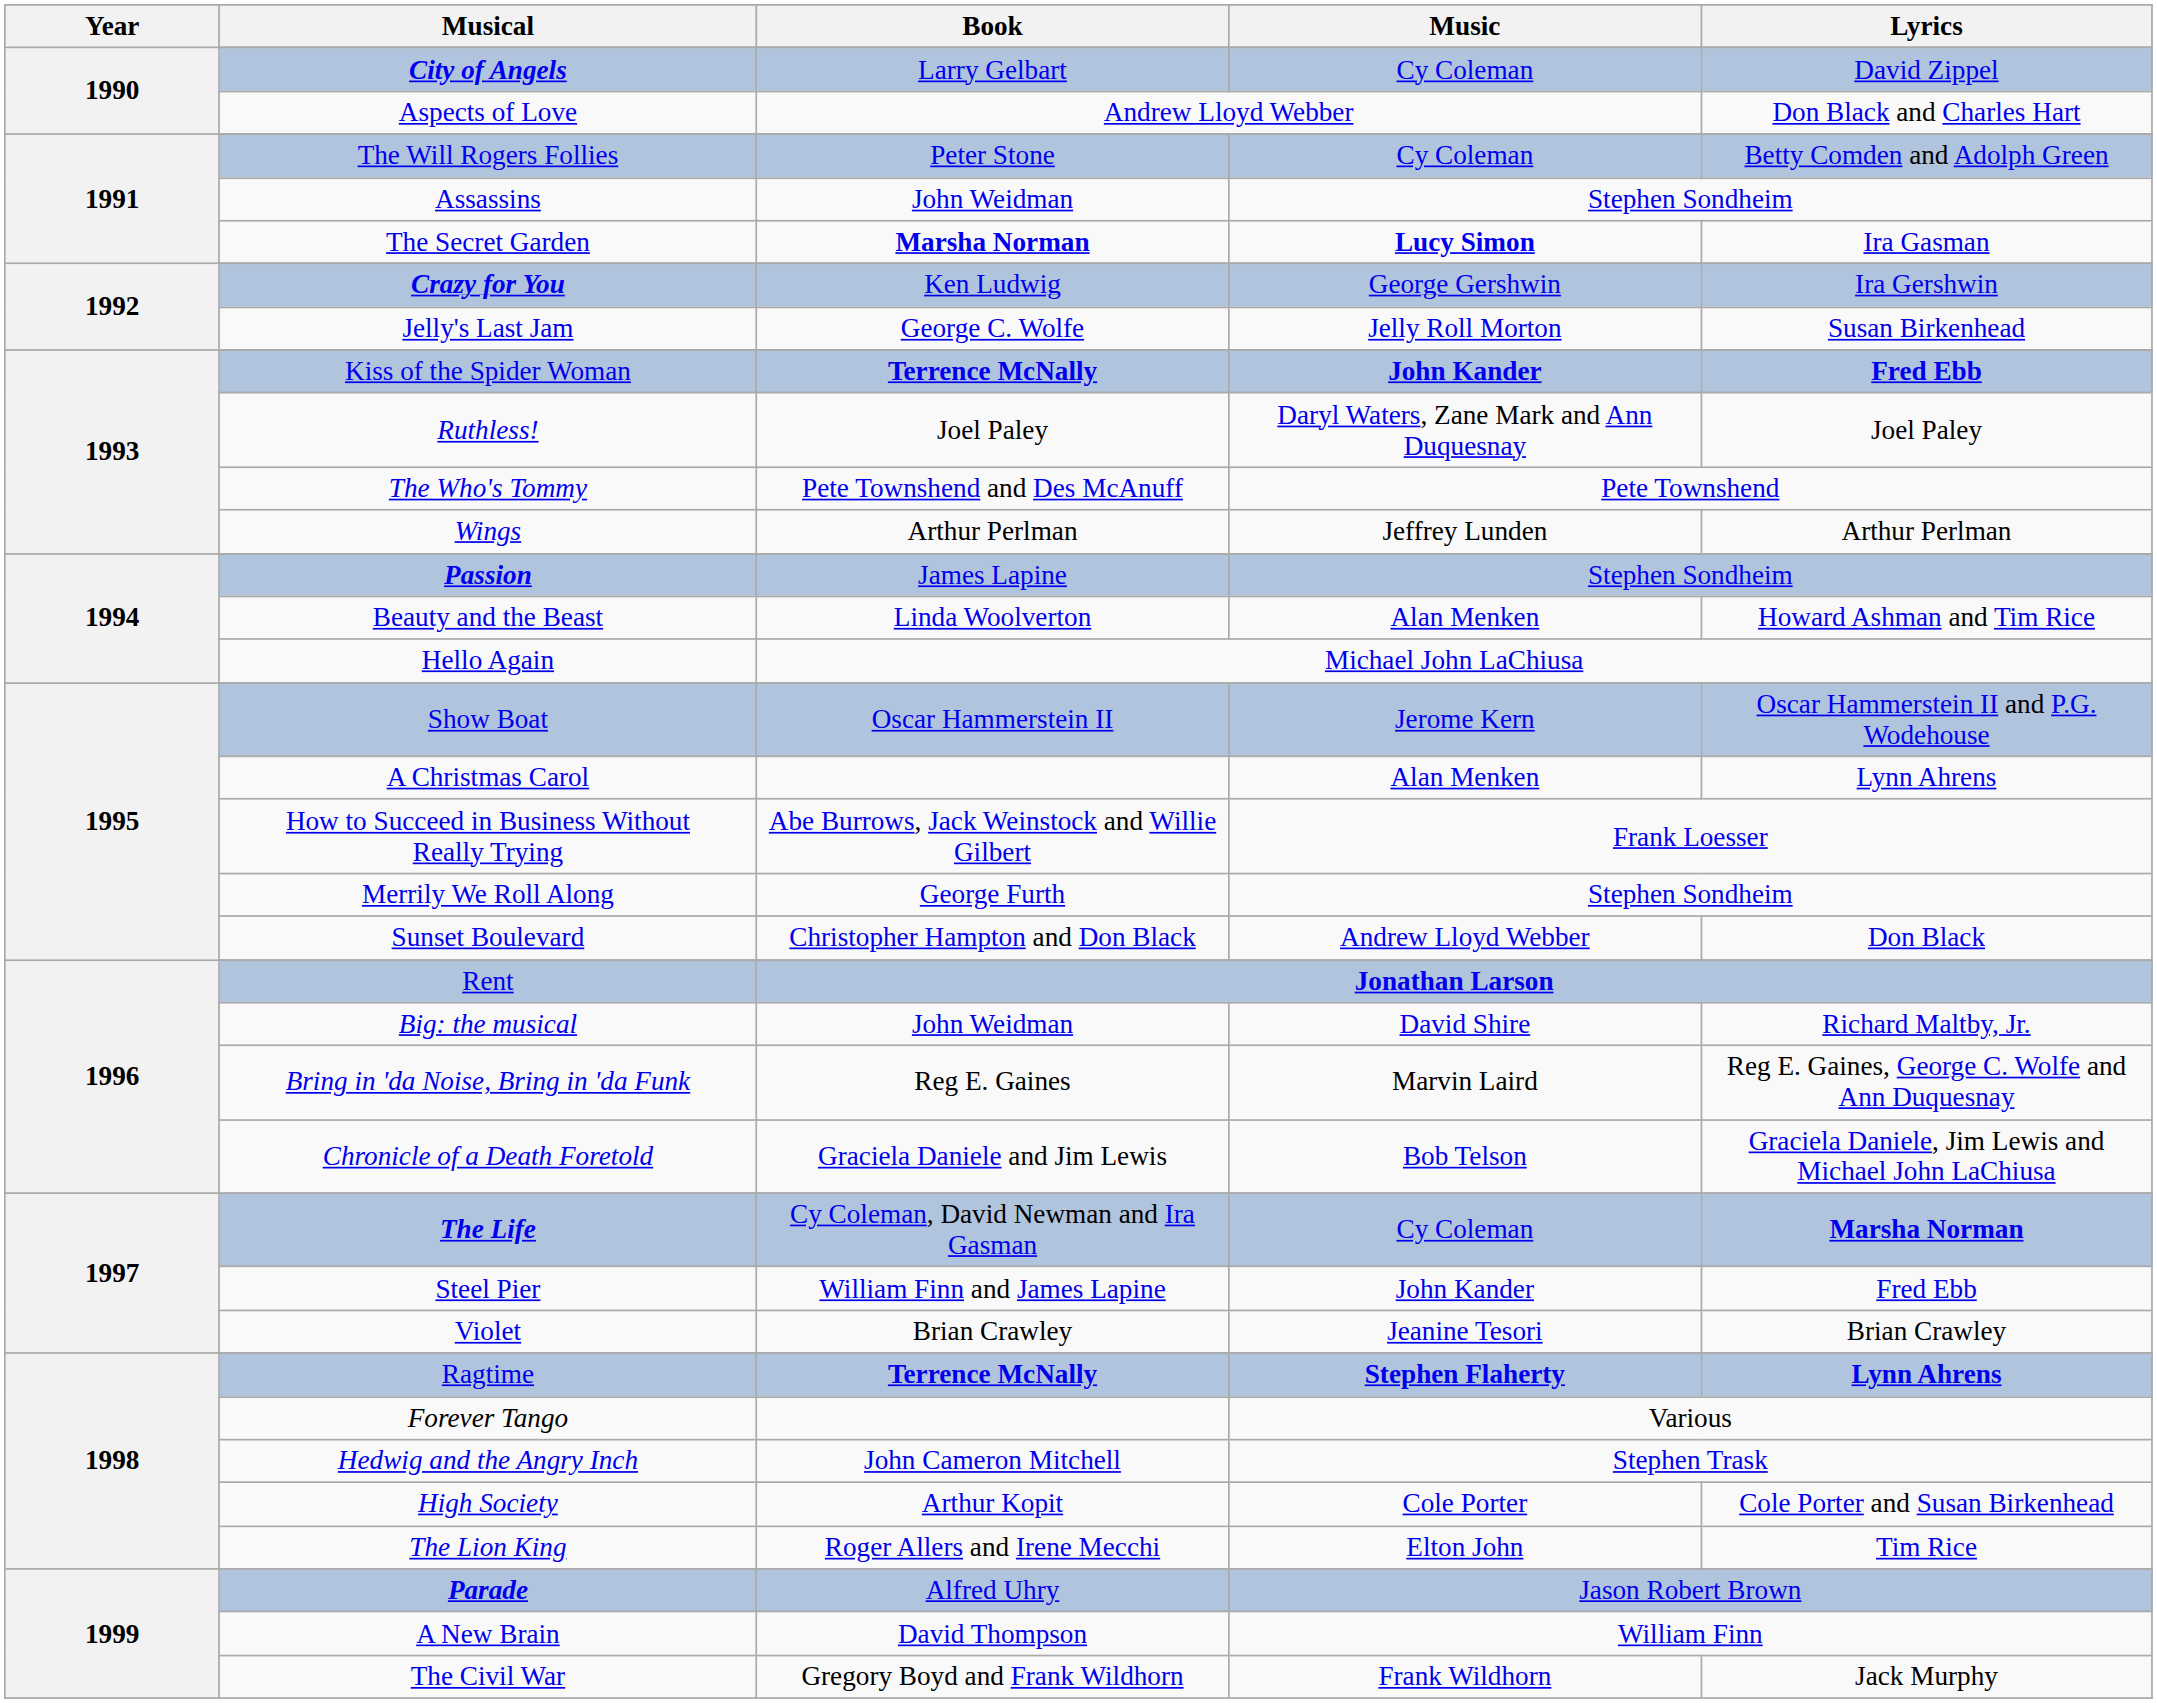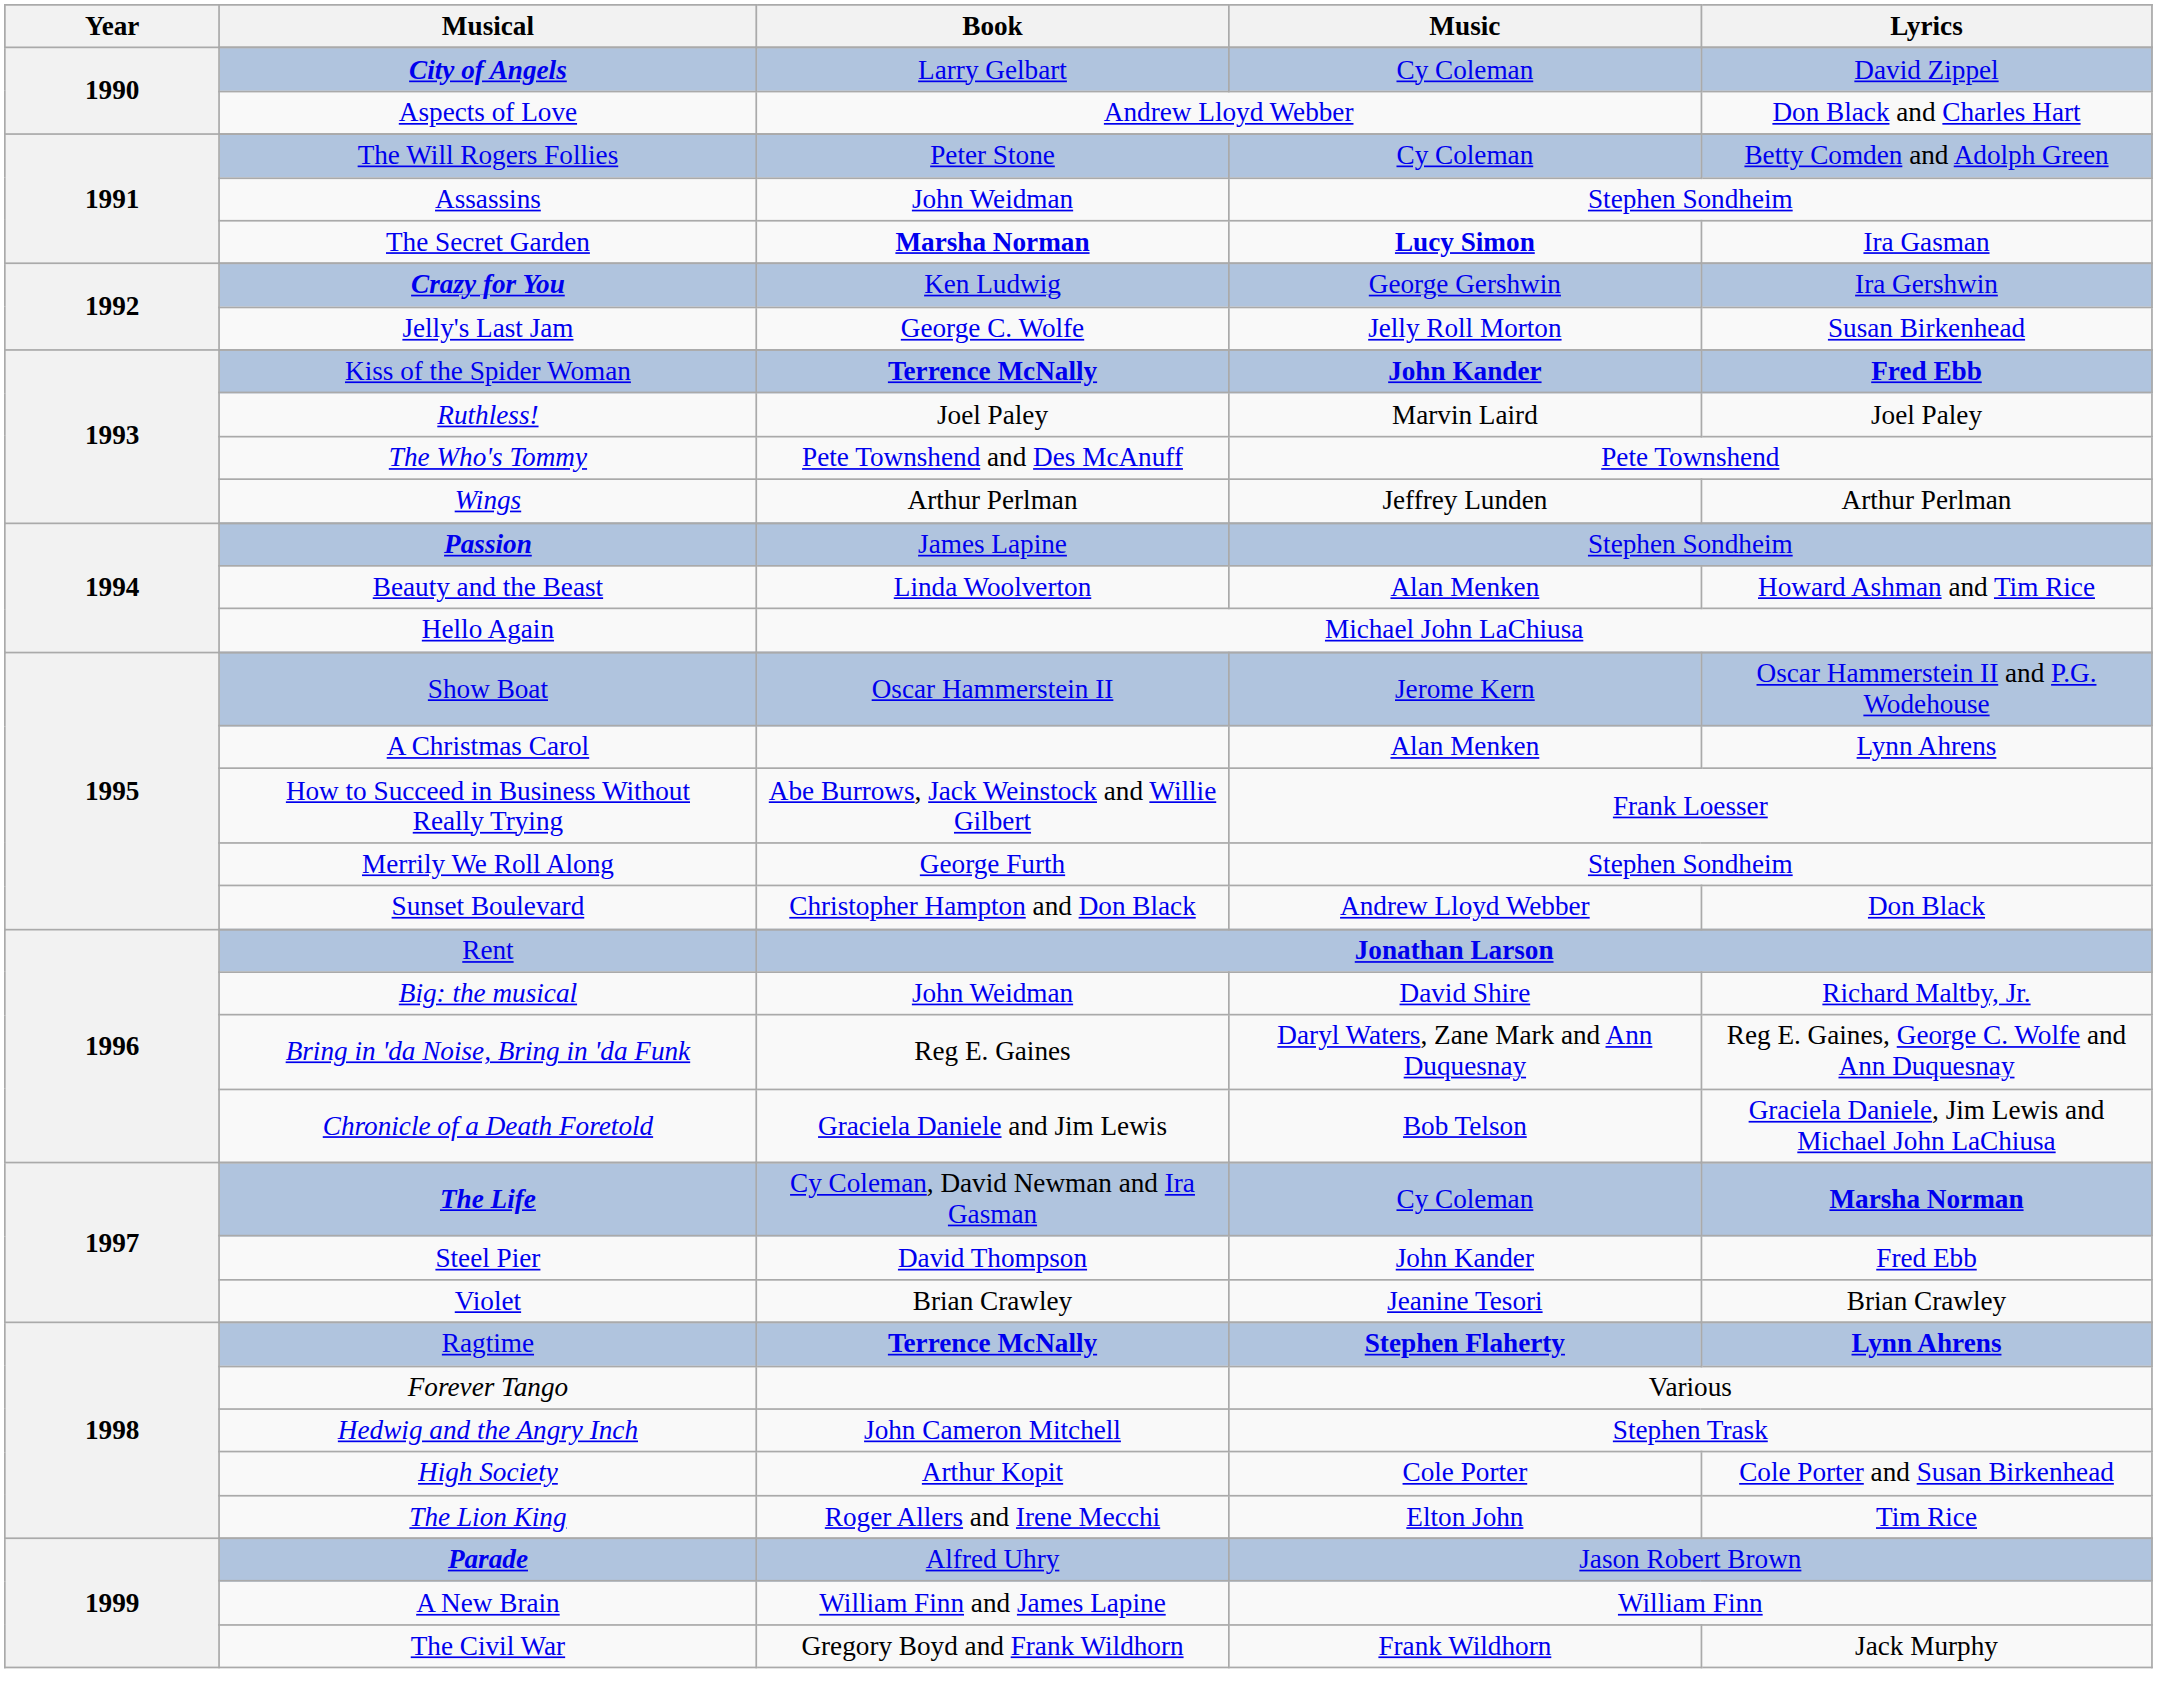Ruthless! | Music: Daryl Waters, Zane Mark and Ann Duquesnay -> Marvin Laird
Bring in 'da Noise, Bring in 'da Funk | Music: Marvin Laird -> Daryl Waters, Zane Mark and Ann Duquesnay
Steel Pier | Book: William Finn and James Lapine -> David Thompson
A New Brain | Book: David Thompson -> William Finn and James Lapine
